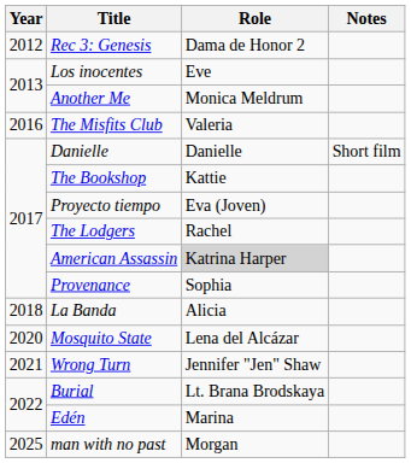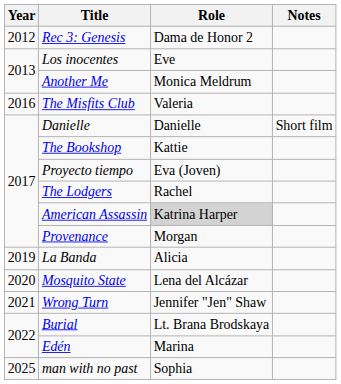Provenance | Role: Sophia -> Morgan
La Banda | Year: 2018 -> 2019
man with no past | Role: Morgan -> Sophia
